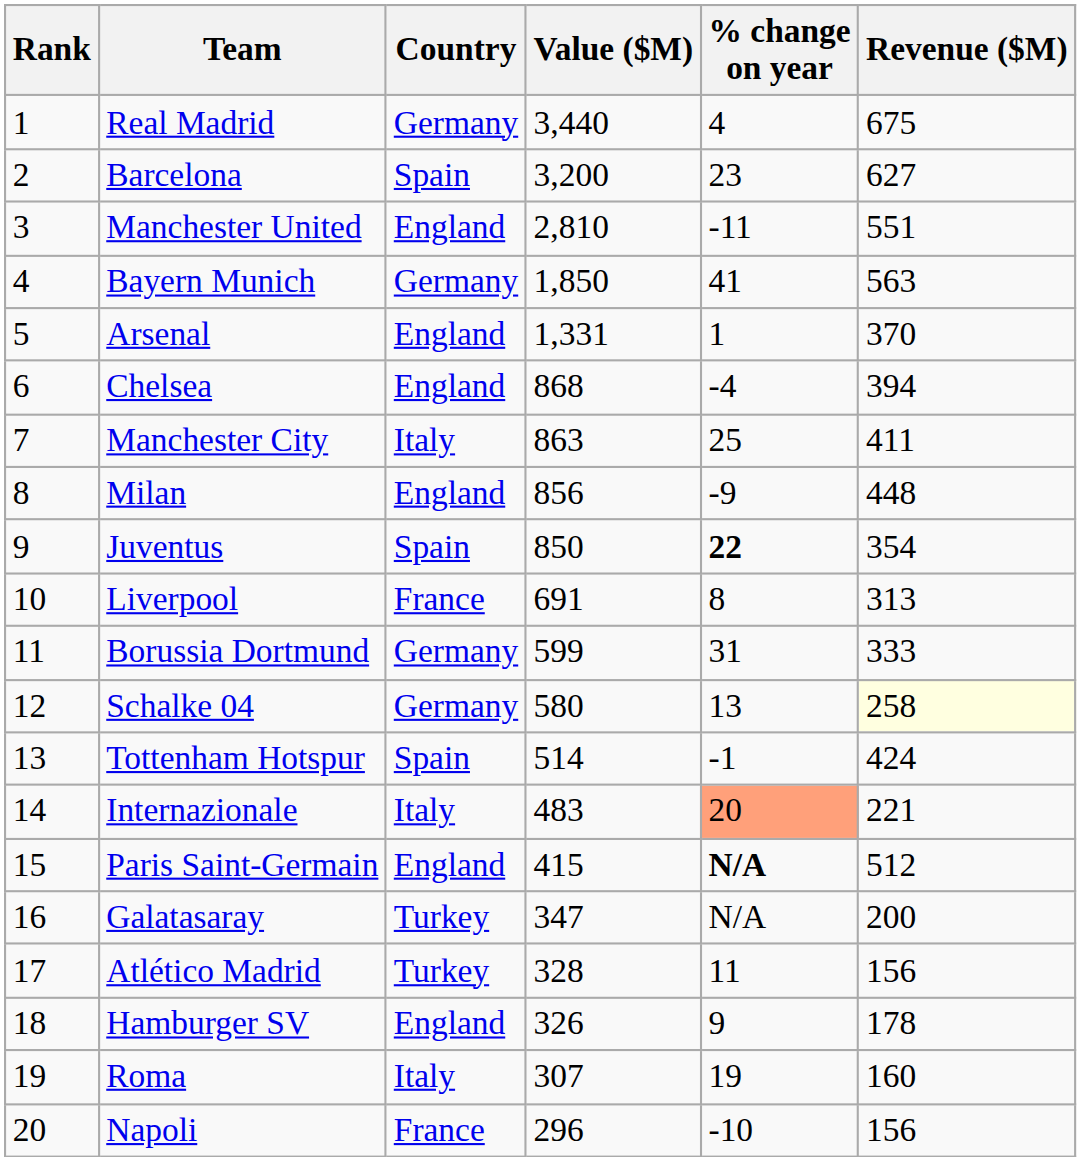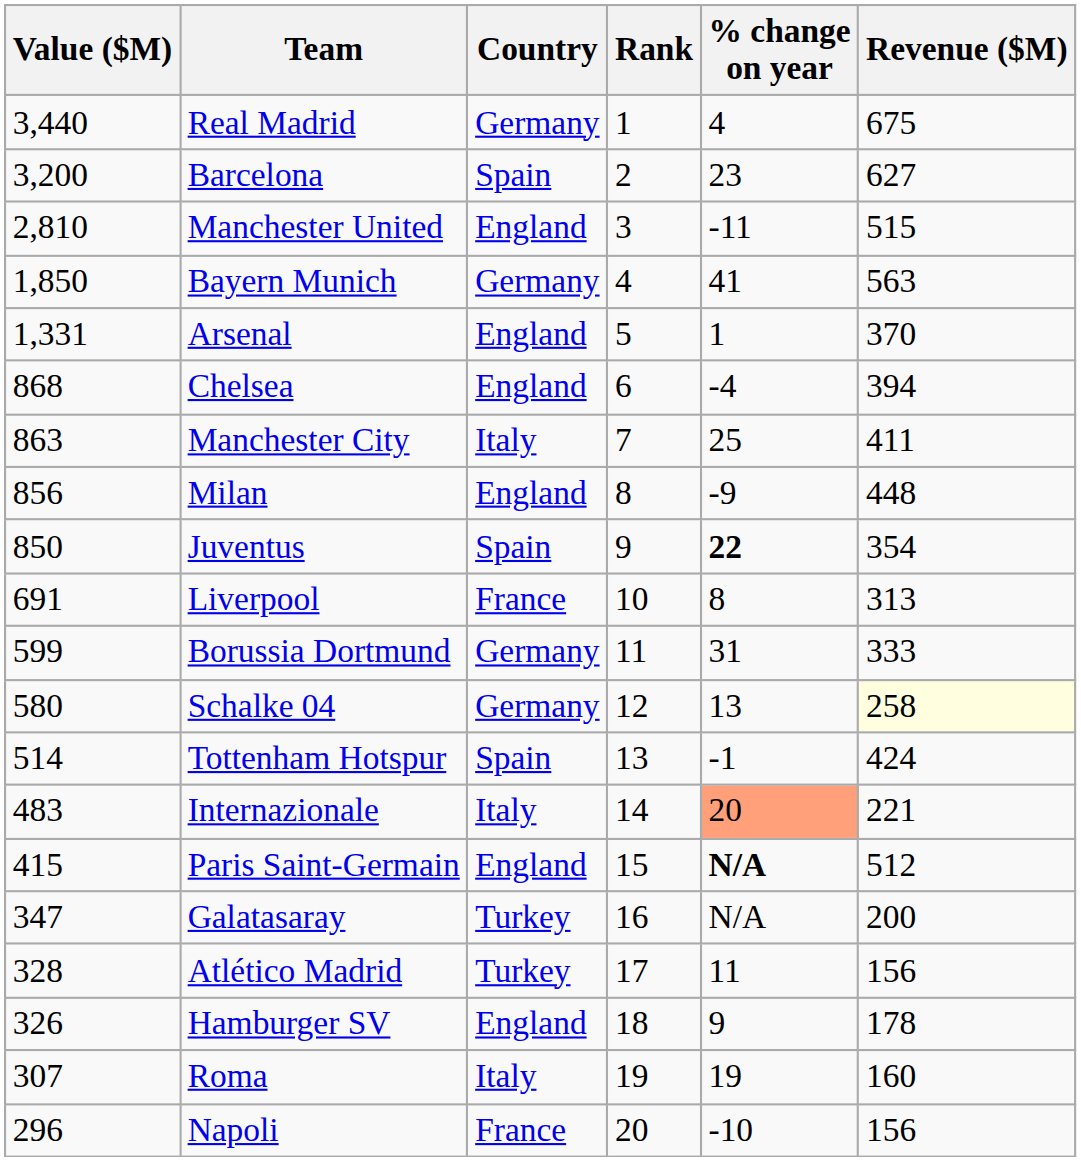columns swapped: Rank <-> Value ($M)
Manchester United | Revenue ($M): 551 -> 515
